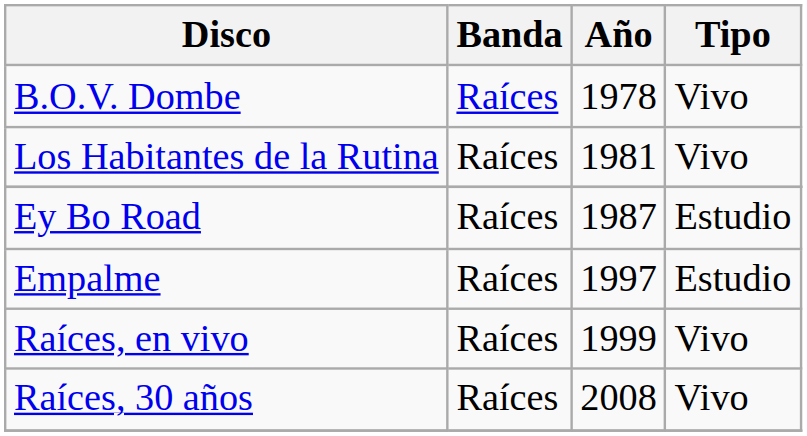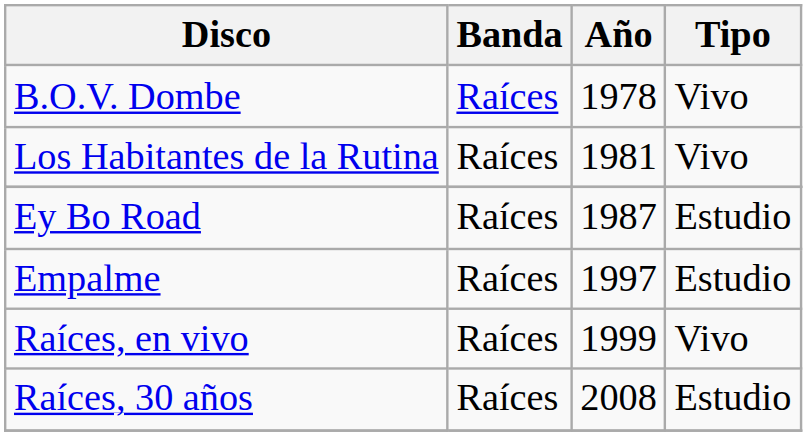Raíces, 30 años | Tipo: Vivo -> Estudio
